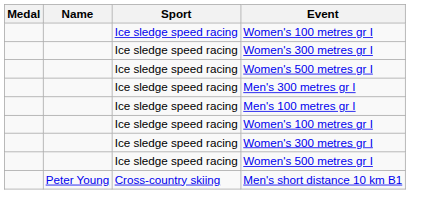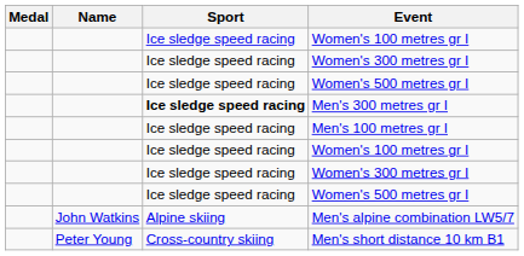Men's 300 metres gr I | Sport: normal -> bold
+ row: John Watkins | Alpine skiing | Men's alpine combination LW5/7
